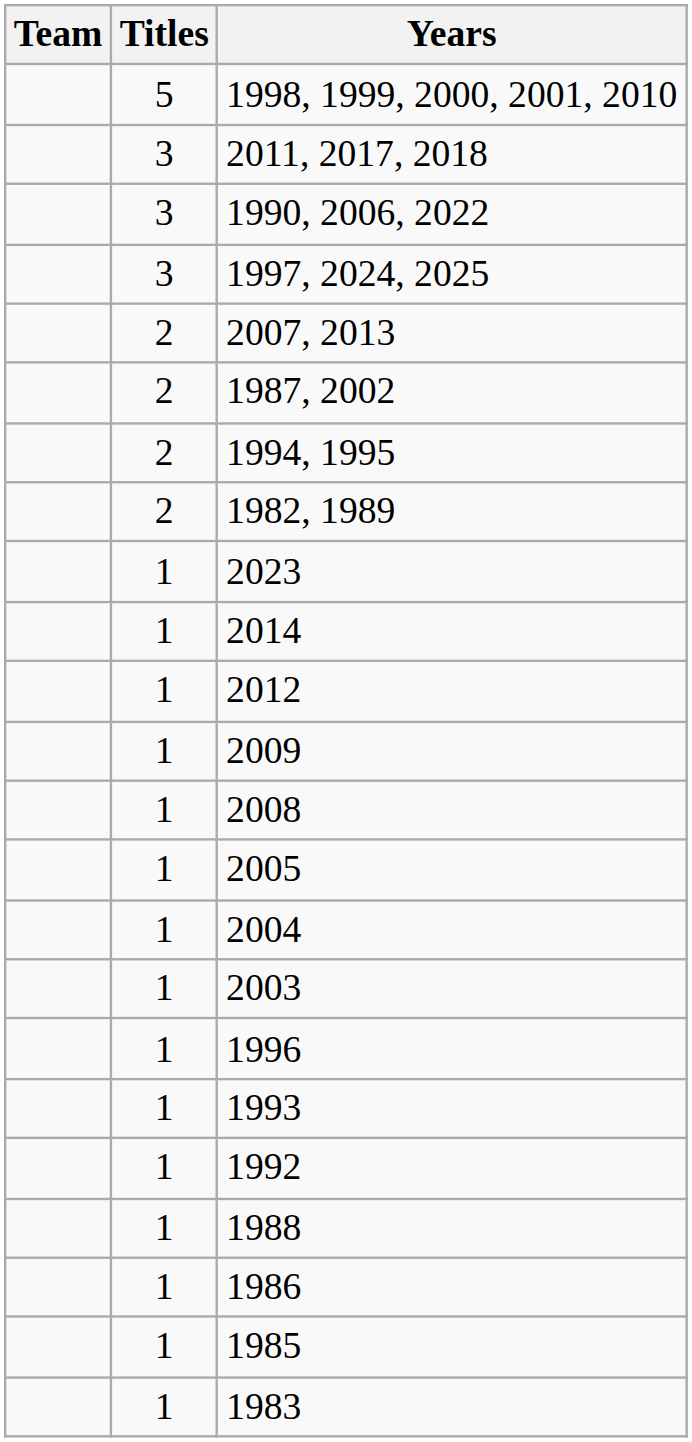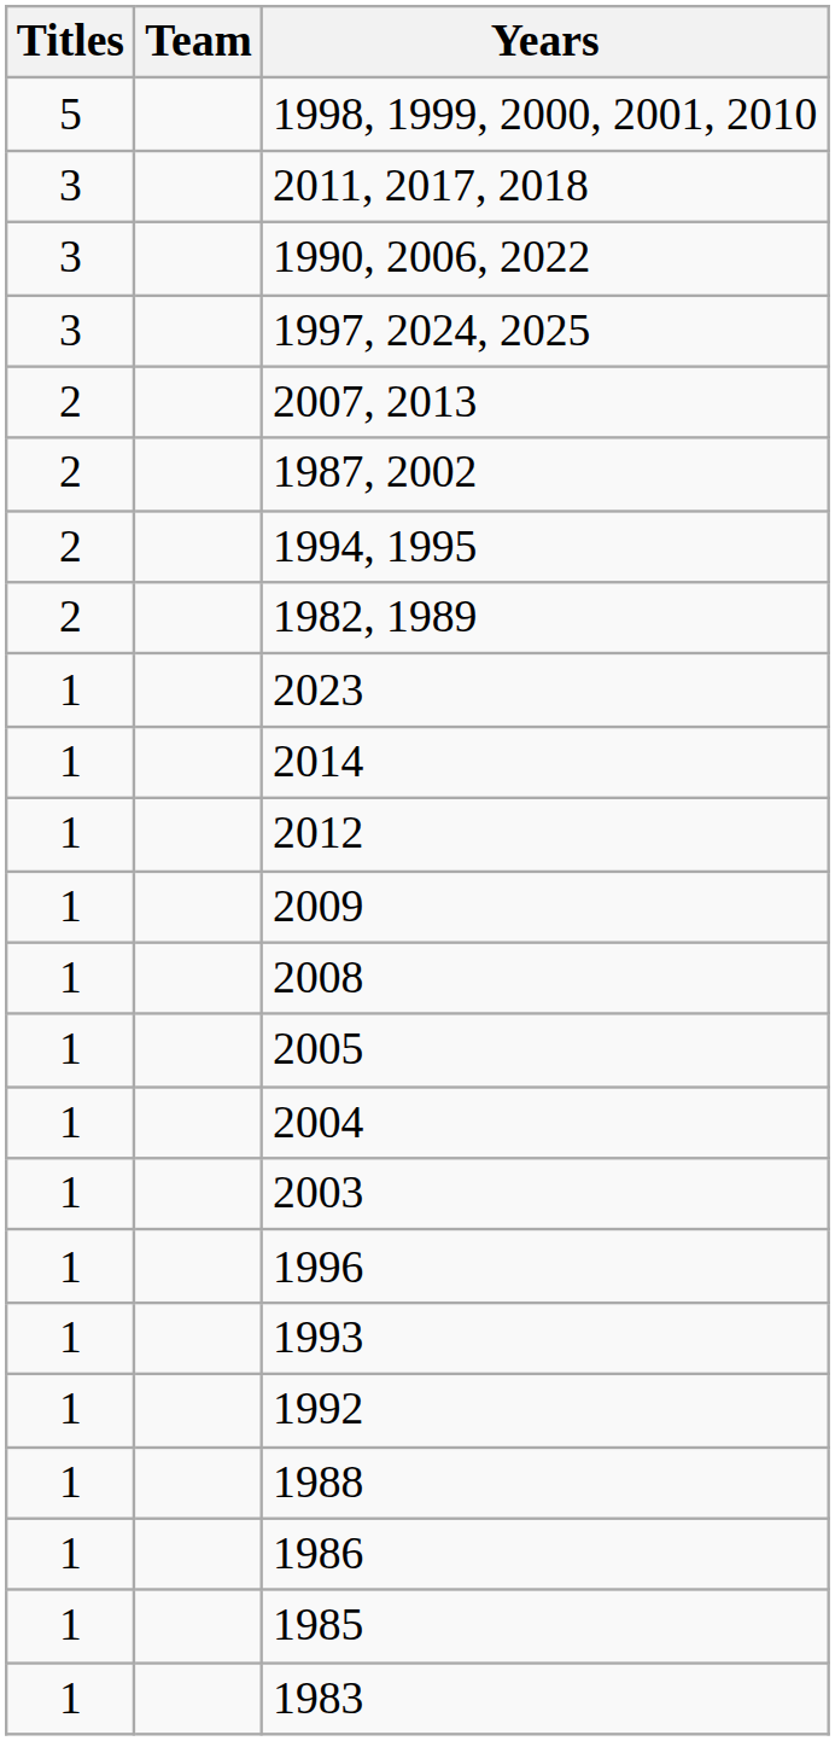columns swapped: Team <-> Titles
